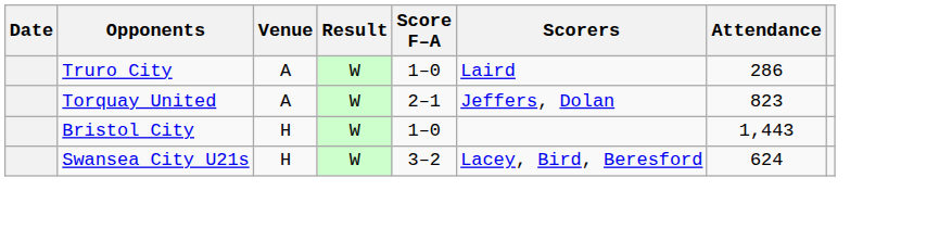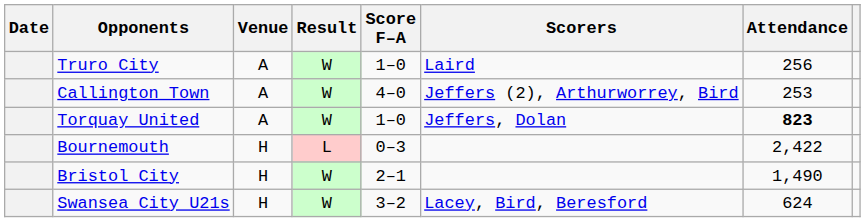Truro City | Attendance: 286 -> 256
+ row: Callington Town | A | W | 4–0 | Jeffers (2), Arthurworrey, Bird | 253
Torquay United | Score F–A: 2–1 -> 1–0
Torquay United | Attendance: normal -> bold
+ row: Bournemouth | H | L | 0–3 | 2,422
Bristol City | Score F–A: 1–0 -> 2–1
Bristol City | Attendance: 1,443 -> 1,490
